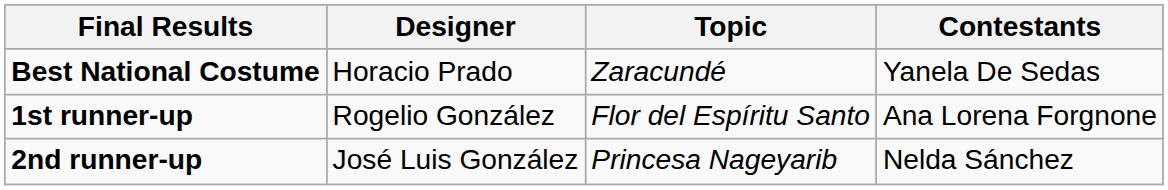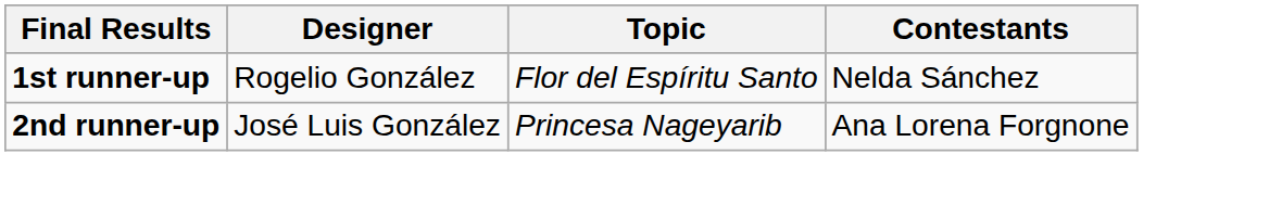- row: Best National Costume | Horacio Prado | Zaracundé | Yanela De Sedas
1st runner-up | Contestants: Ana Lorena Forgnone -> Nelda Sánchez
2nd runner-up | Contestants: Nelda Sánchez -> Ana Lorena Forgnone
